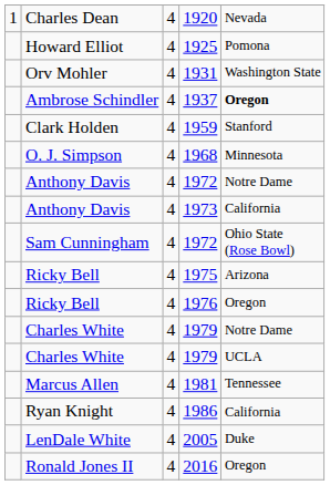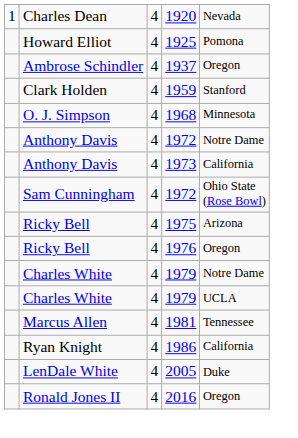- row: Orv Mohler | 4 | 1931 | Washington State
1937 | column 5: bold -> normal
